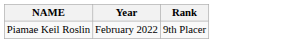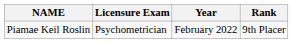+ column: Licensure Exam | Psychometrician
